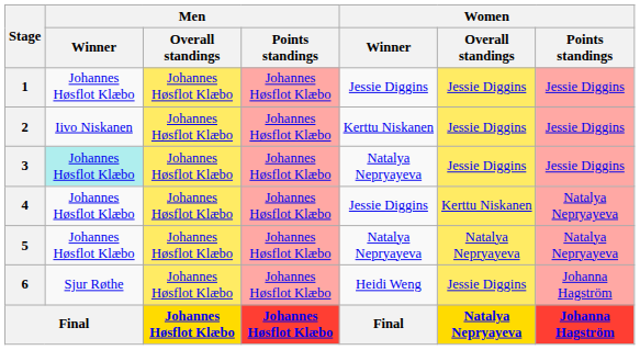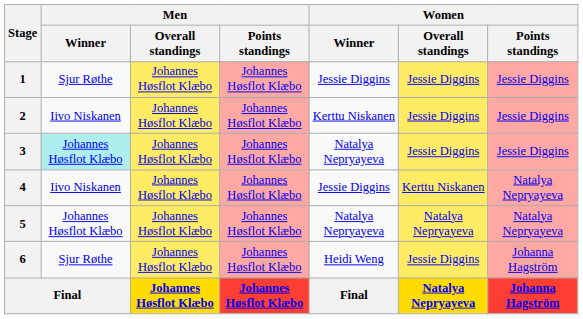1 | Men / Winner: Johannes Høsflot Klæbo -> Sjur Røthe
4 | Men / Winner: Johannes Høsflot Klæbo -> Iivo Niskanen
